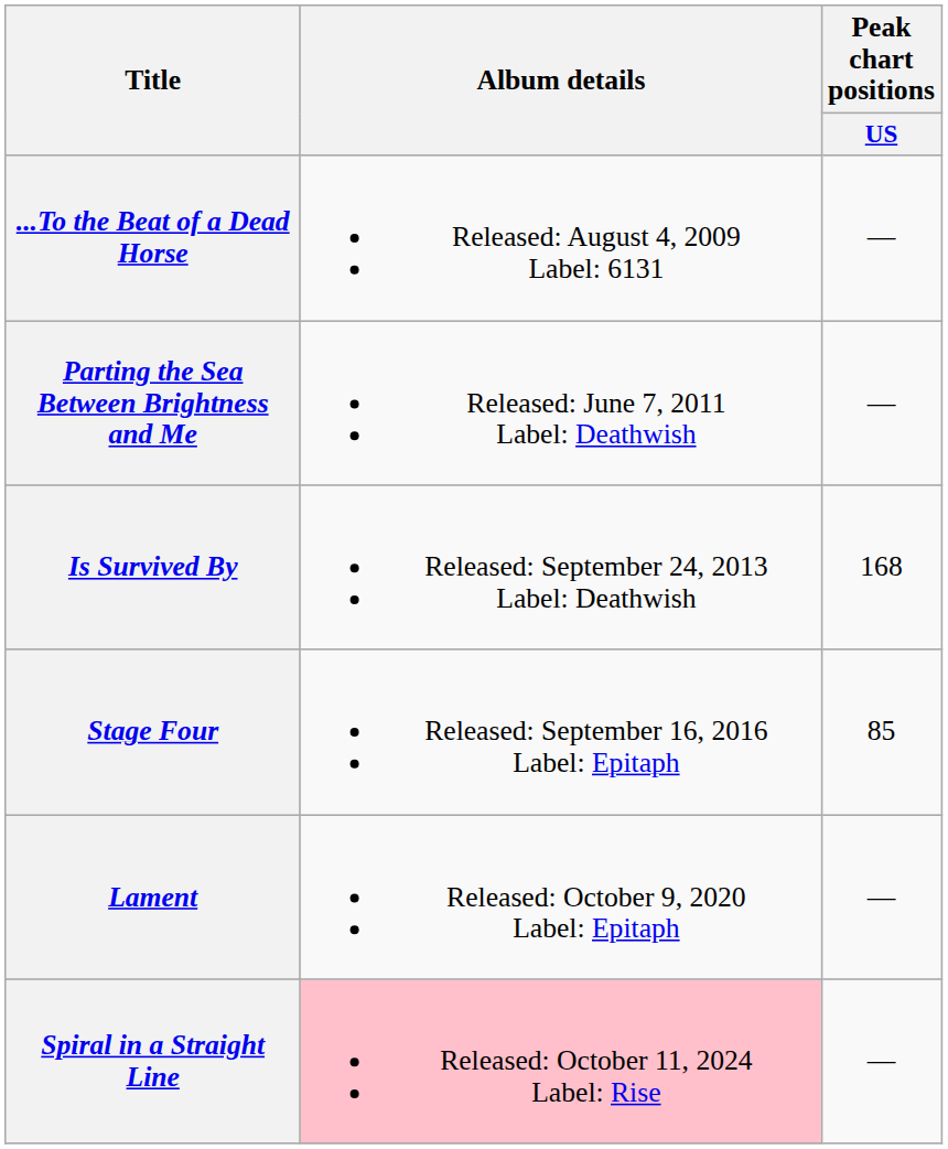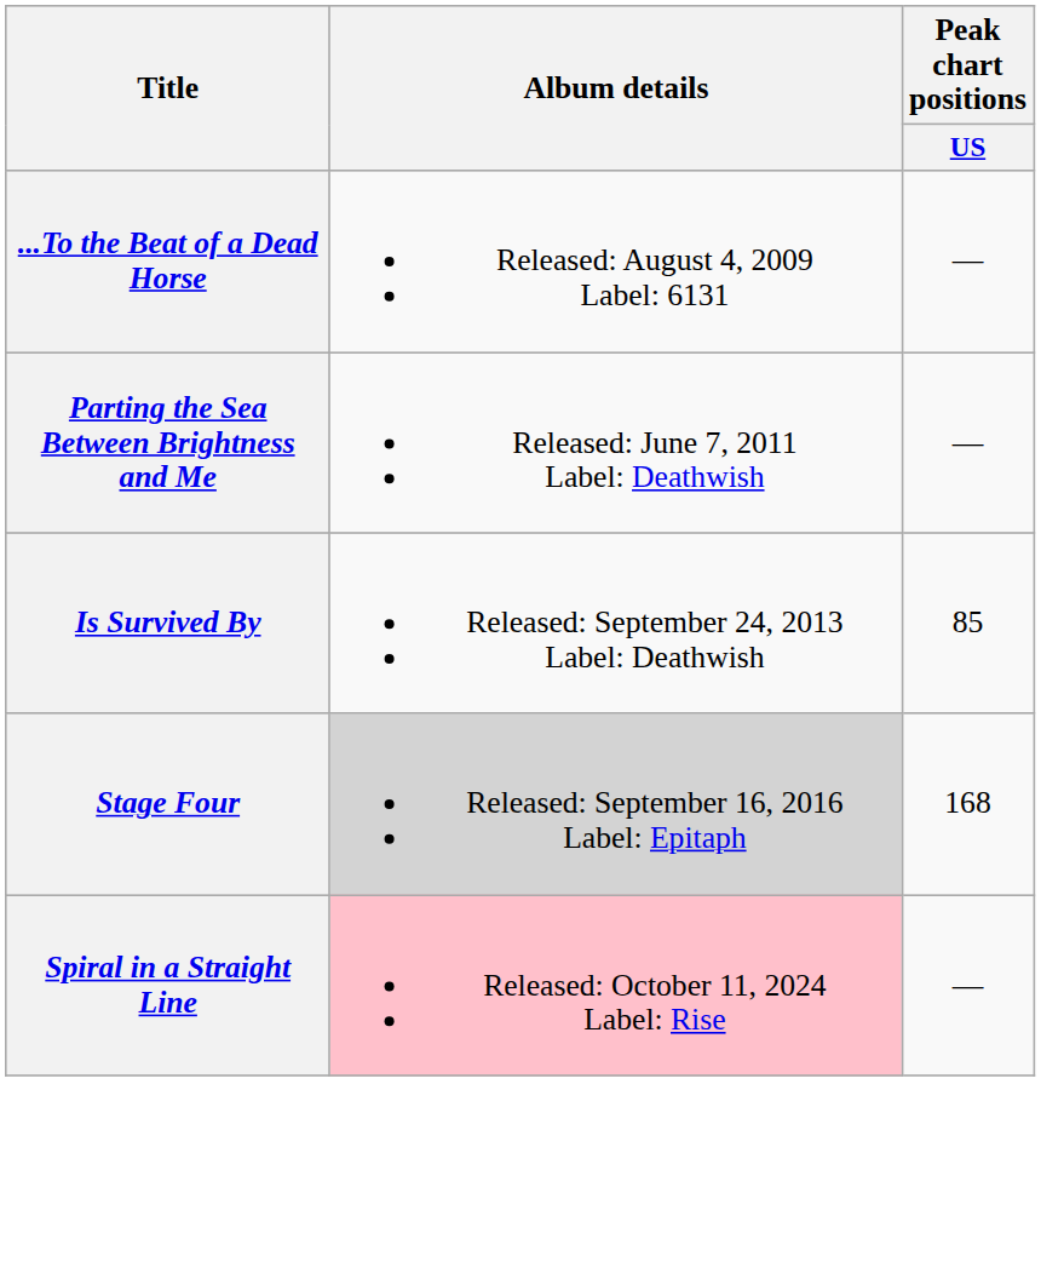Is Survived By | Peak chart positions / US: 168 -> 85
Stage Four | Album details: no background -> lightgrey background
Stage Four | Peak chart positions / US: 85 -> 168
- row: Lament | Released: October 9, 2020 Label: Epitaph | —
